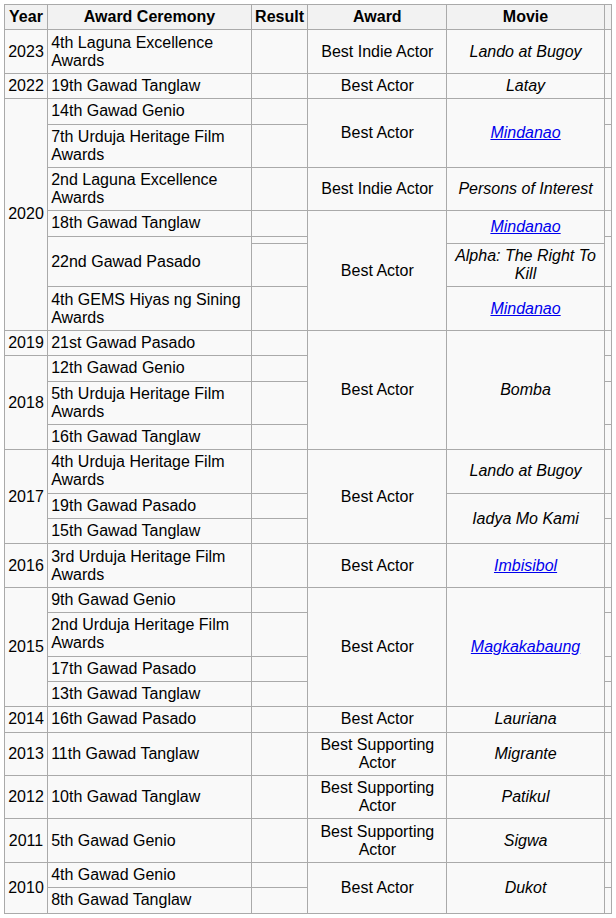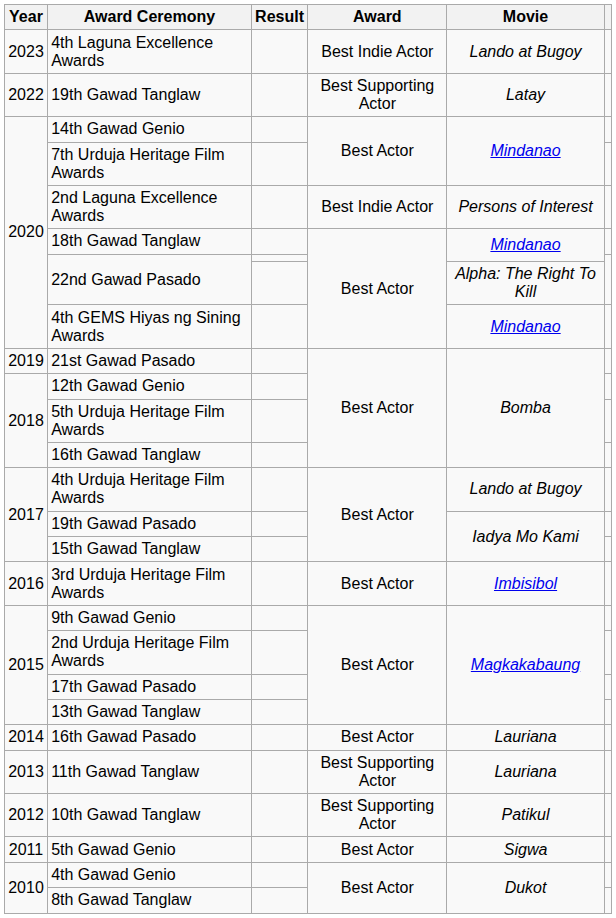19th Gawad Tanglaw | Award: Best Actor -> Best Supporting Actor
11th Gawad Tanglaw | Movie: Migrante -> Lauriana
5th Gawad Genio | Award: Best Supporting Actor -> Best Actor
